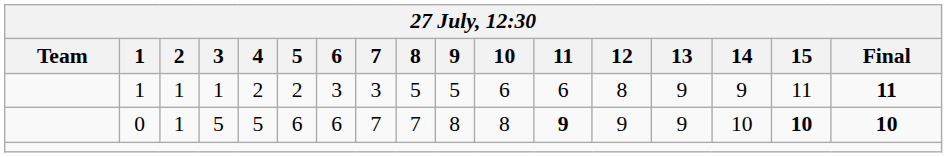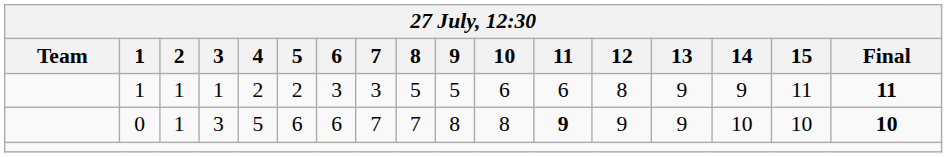0 | 3: 5 -> 3
0 | 15: bold -> normal
